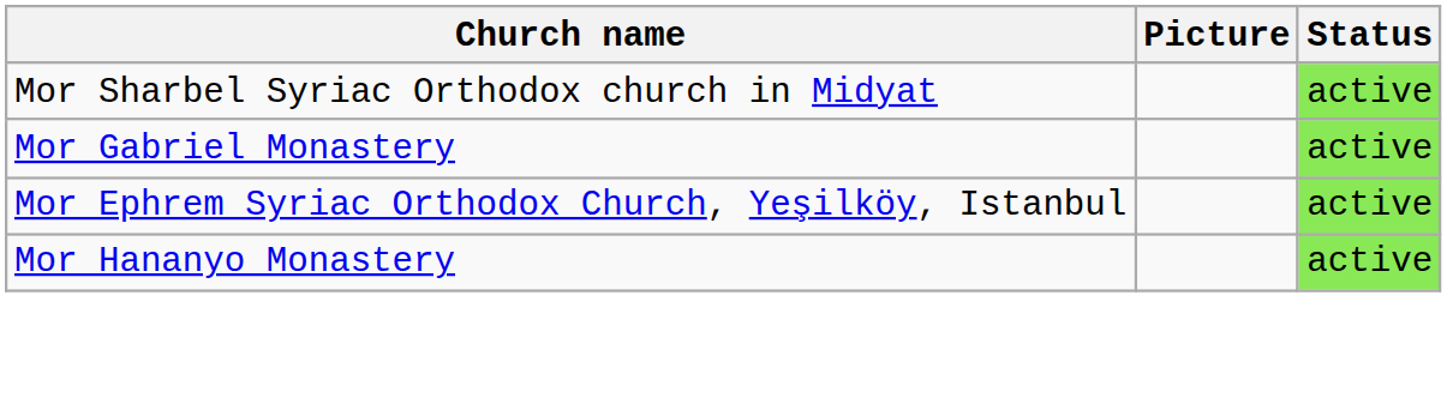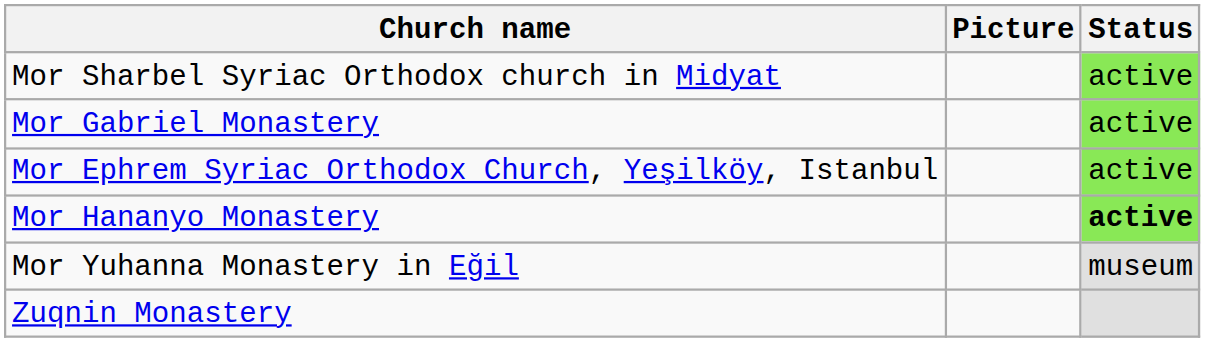Mor Hananyo Monastery | Status: normal -> bold
+ row: Mor Yuhanna Monastery in Eğil | museum
+ row: Zuqnin Monastery
